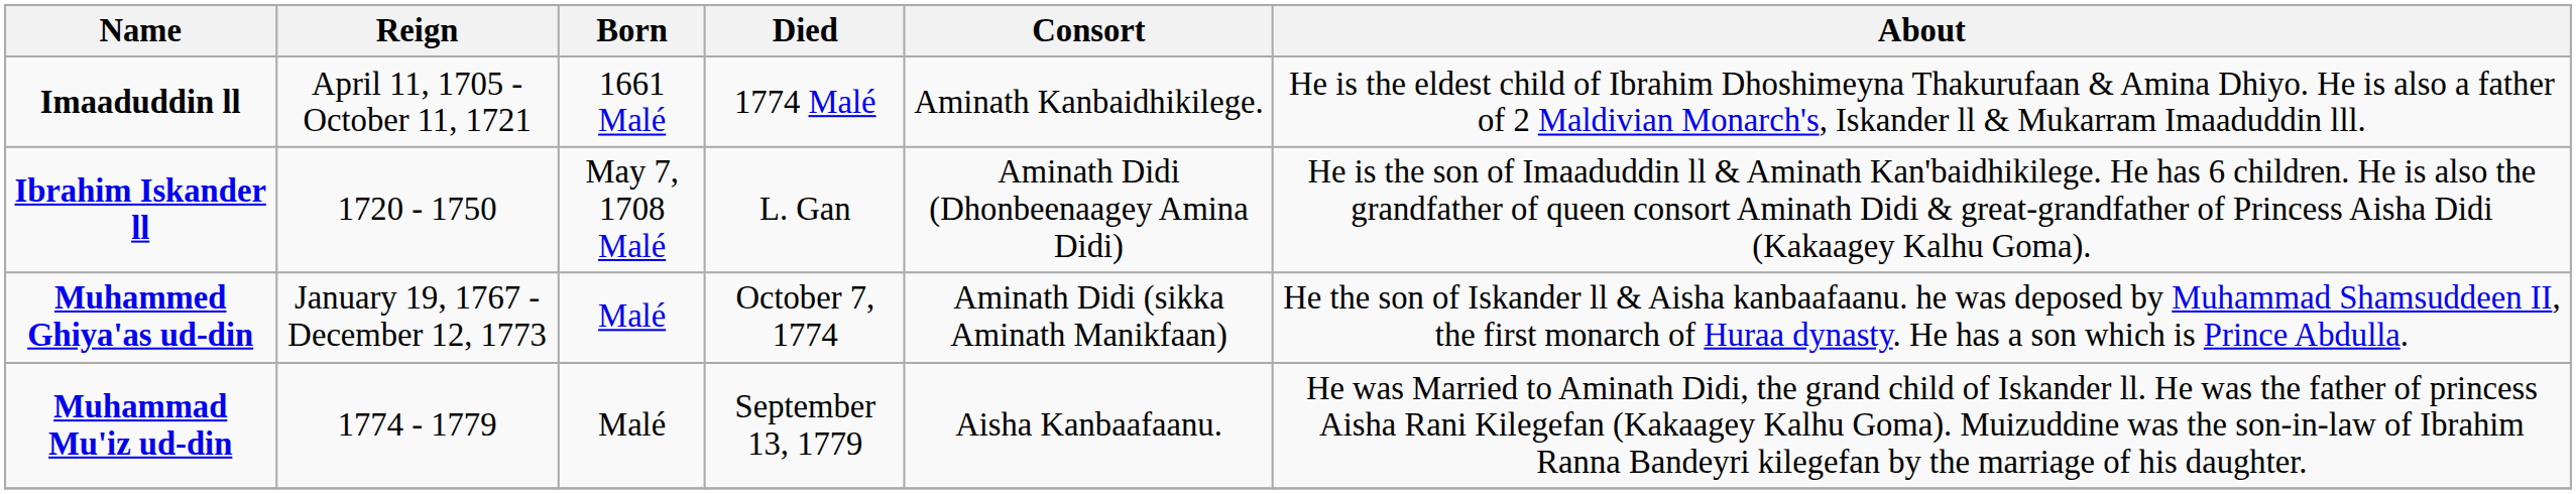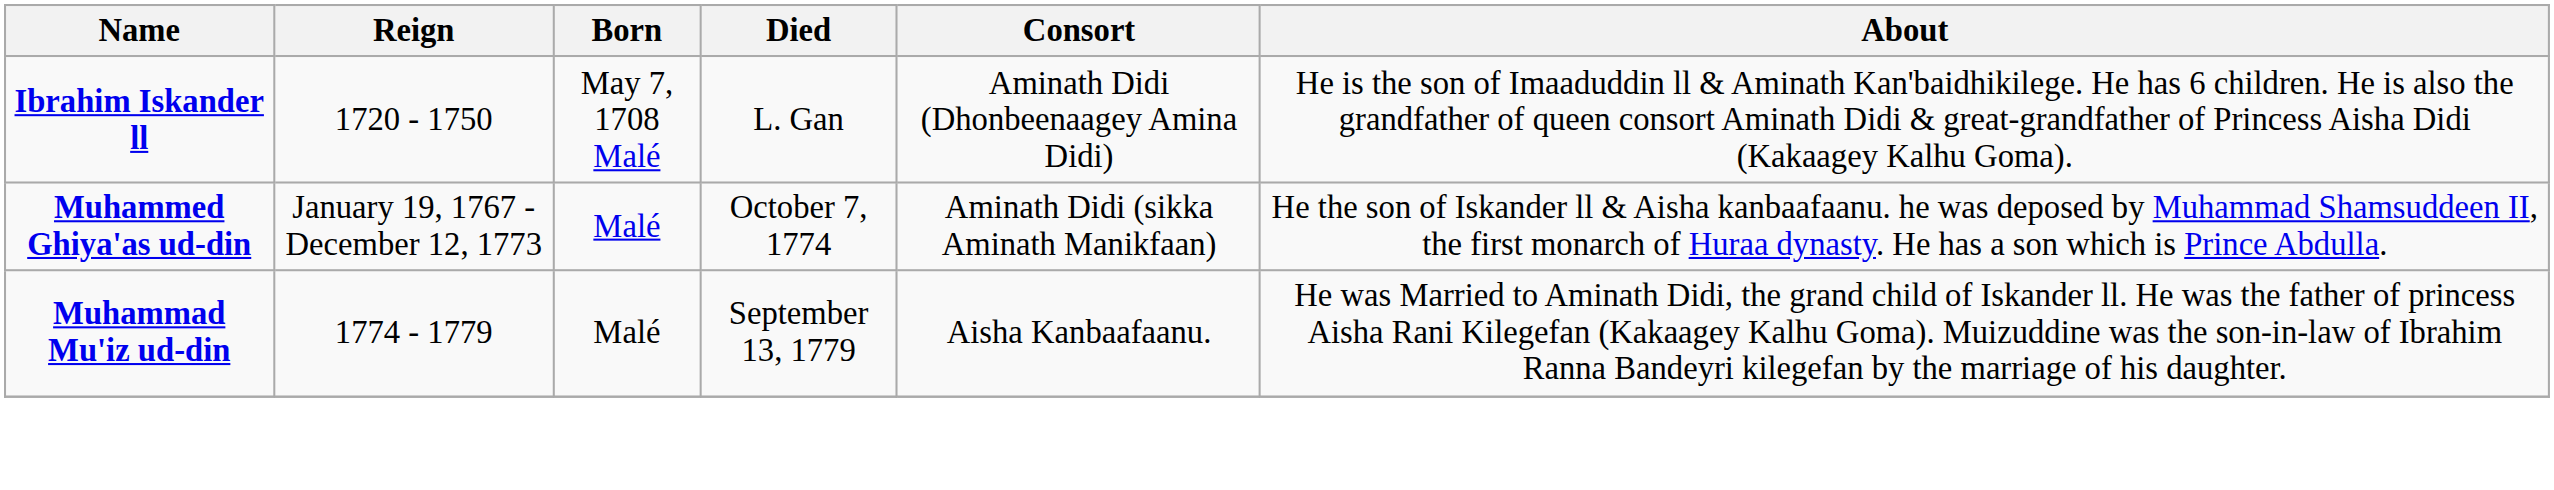- row: Imaaduddin ll | April 11, 1705 - October 11, 1721 | 1661 Malé | 1774 Malé | Aminath Kanbaidhikilege. | He is the eldest child of Ibrahim Dhoshimeyna Thakurufaan & Amina Dhiyo. He is also a father of 2 Maldivian Monarch's, Iskander ll & Mukarram Imaaduddin lll.
